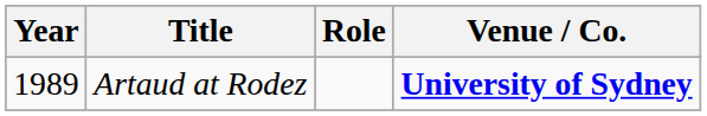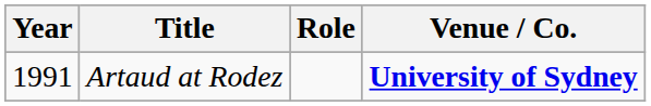Artaud at Rodez | Year: 1989 -> 1991
